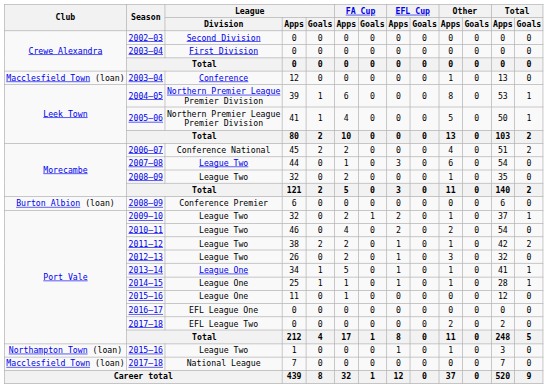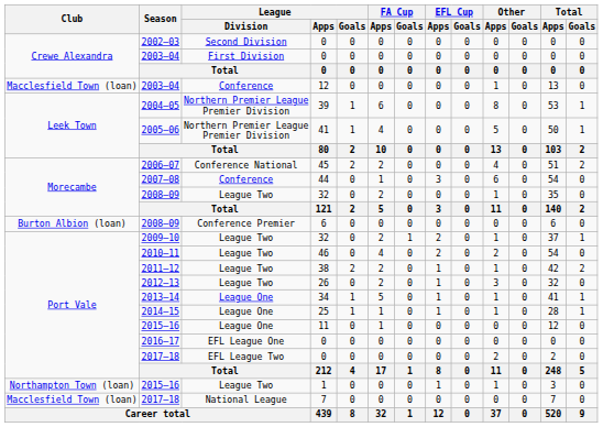2007–08 | League / Division: League Two -> Conference
